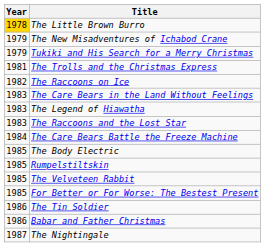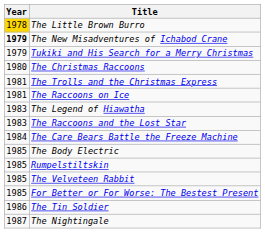The New Misadventures of Ichabod Crane | Year: normal -> bold
+ row: 1980 | The Christmas Raccoons
The Raccoons on Ice | Year: 1982 -> 1981
- row: 1983 | The Care Bears in the Land Without Feelings
- row: 1986 | Babar and Father Christmas
